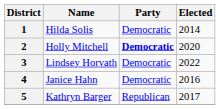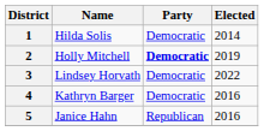2 | Elected: 2020 -> 2019
4 | Name: Janice Hahn -> Kathryn Barger
5 | Name: Kathryn Barger -> Janice Hahn
5 | Elected: 2017 -> 2016
